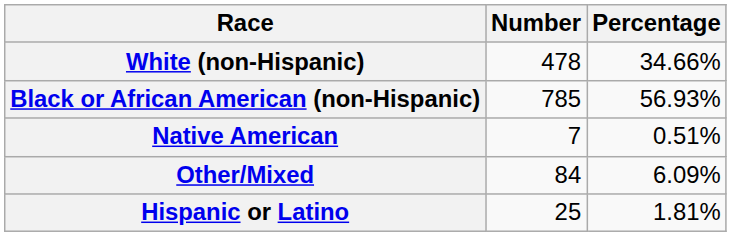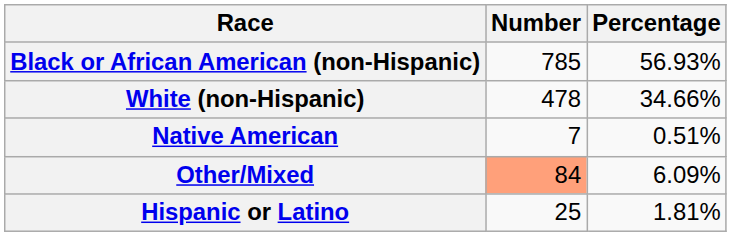rows swapped: White (non-Hispanic) <-> Black or African American (non-Hispanic)
Other/Mixed | Number: no background -> lightsalmon background
